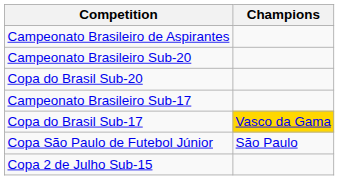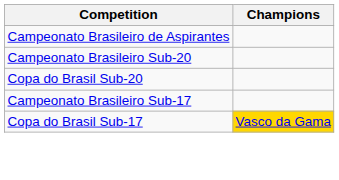- row: Copa São Paulo de Futebol Júnior | São Paulo
- row: Copa 2 de Julho Sub-15
